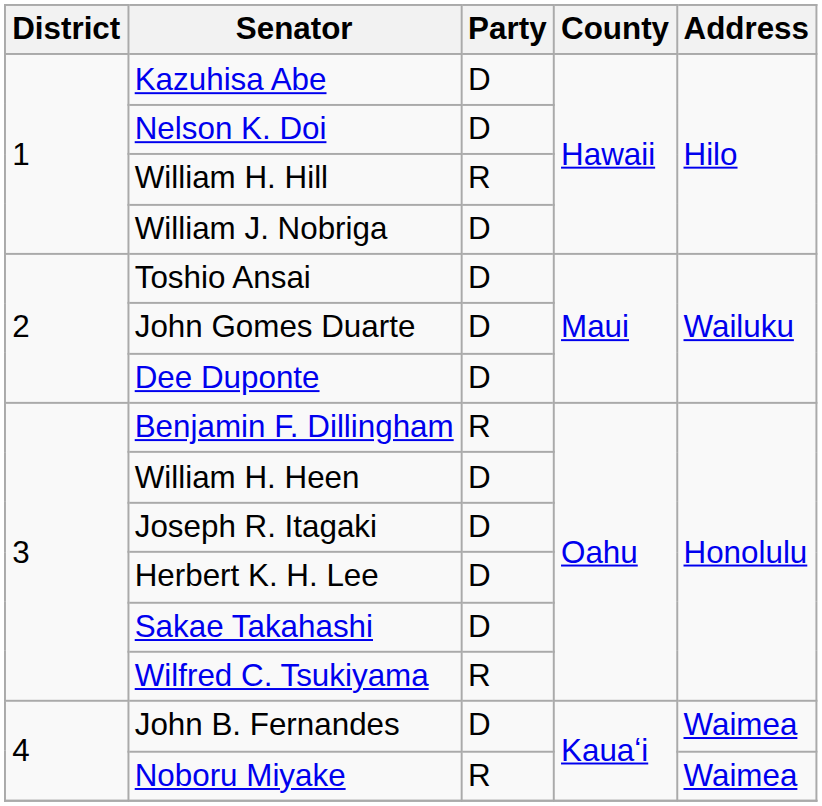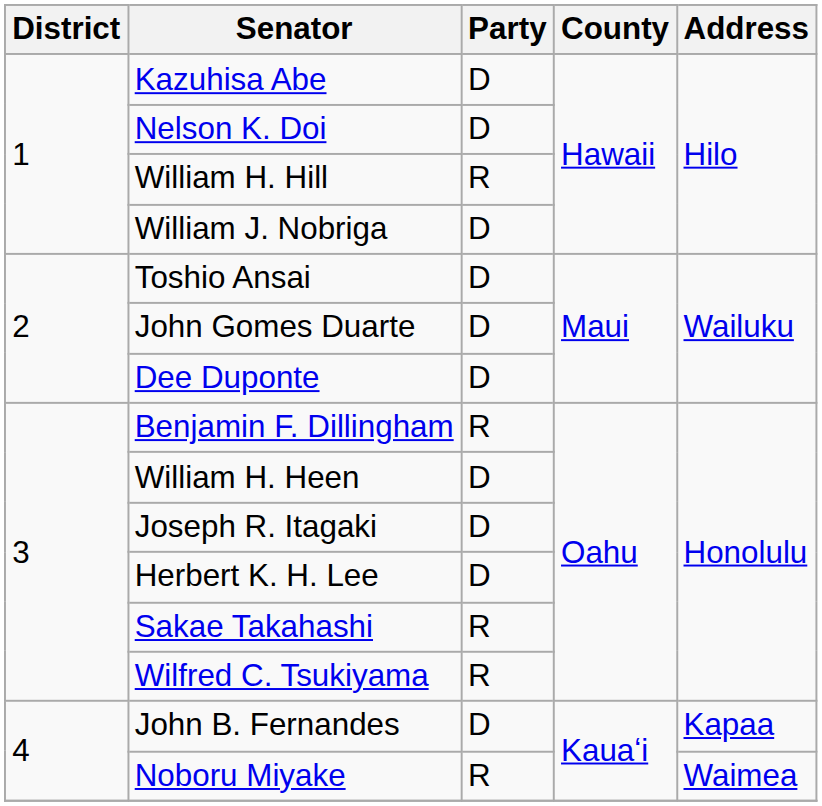Sakae Takahashi | Party: D -> R
John B. Fernandes | Address: Waimea -> Kapaa
